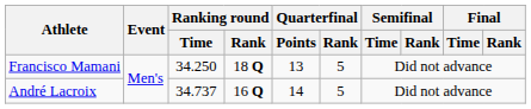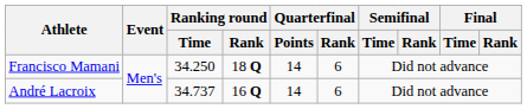Francisco Mamani | Quarterfinal / Points: 13 -> 14
Francisco Mamani | Quarterfinal / Rank: 5 -> 6
André Lacroix | Quarterfinal / Rank: 5 -> 6
